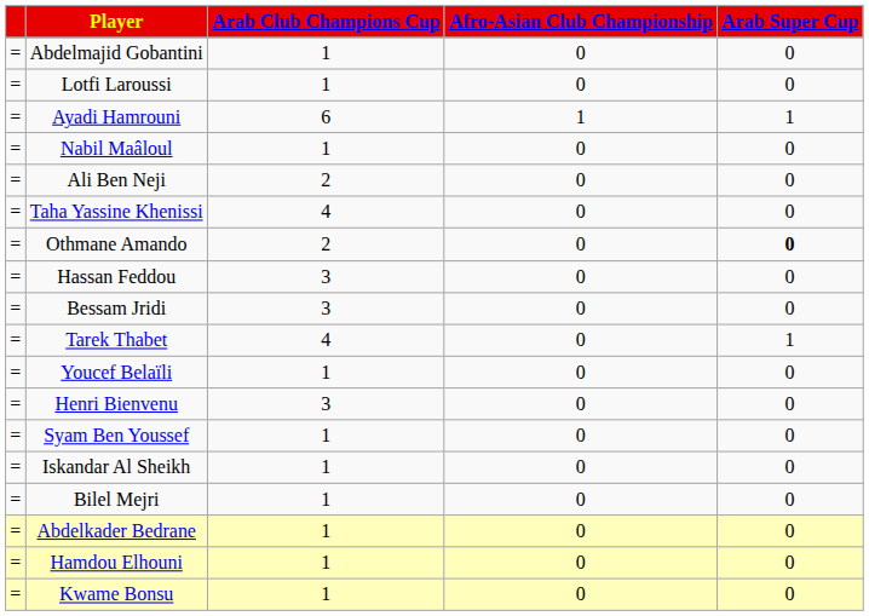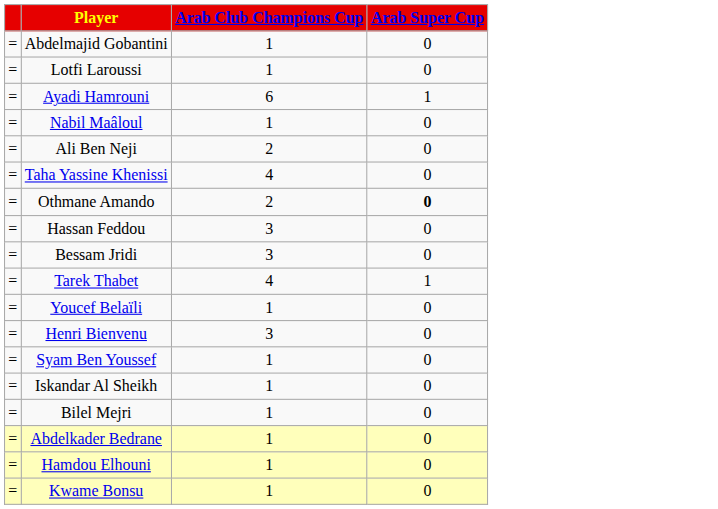- column: Afro-Asian Club Championship | 0 | 0 | 1 | 0 | 0 | 0 | 0 | 0 | 0 | 0 | 0 | 0 | 0 | 0 | 0 | 0 | 0 | 0
